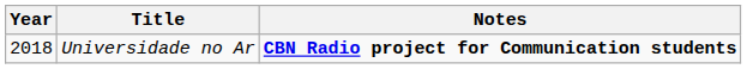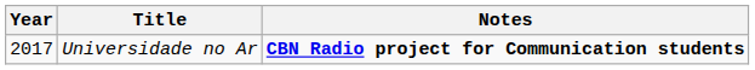Universidade no Ar | Year: 2018 -> 2017
